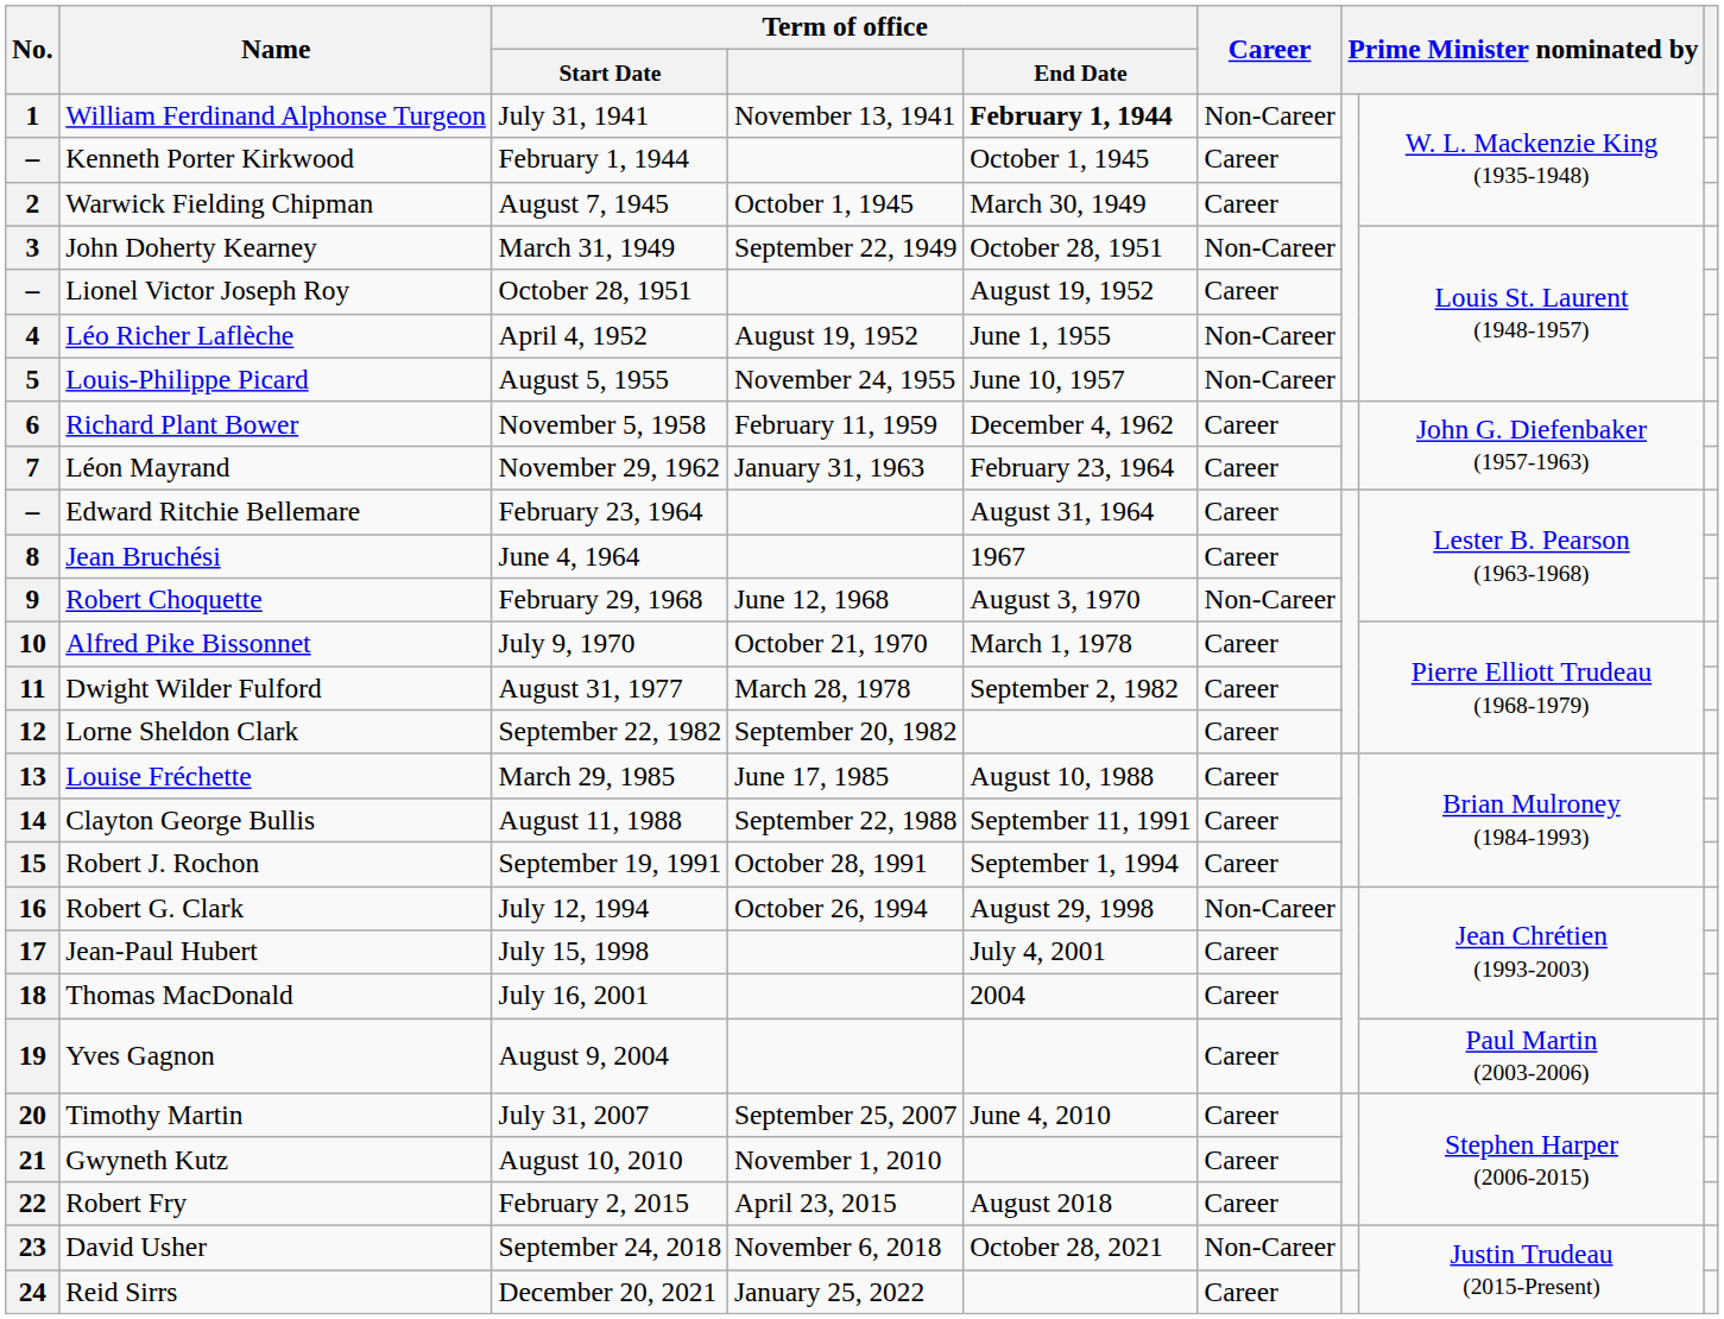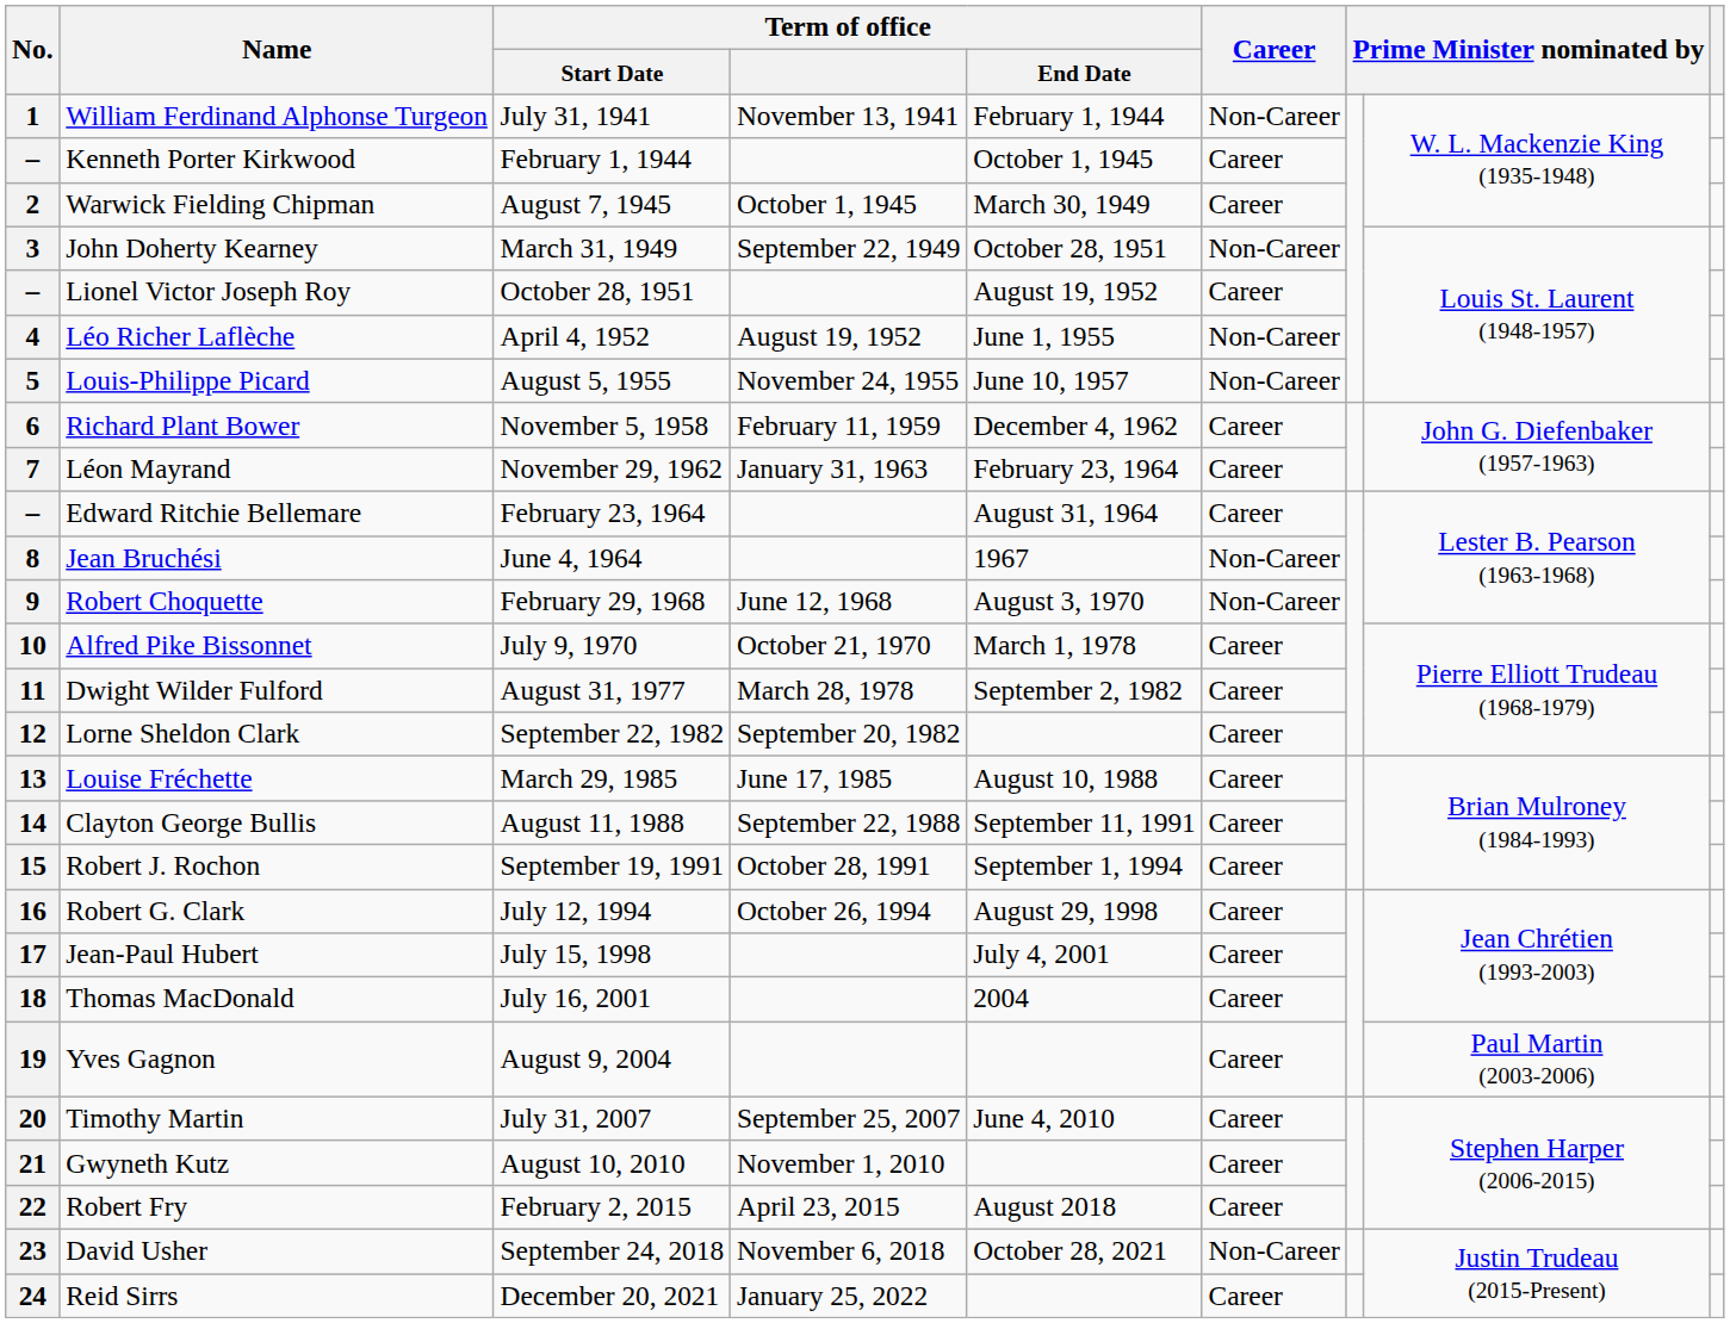1 | Term of office / End Date: bold -> normal
8 | Career: Career -> Non-Career
16 | Career: Non-Career -> Career
